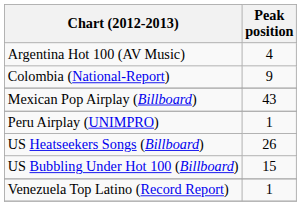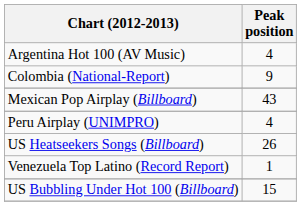Peru Airplay (UNIMPRO) | Peak position: 1 -> 4
rows swapped: US Bubbling Under Hot 100 (Billboard) <-> Venezuela Top Latino (Record Report)
